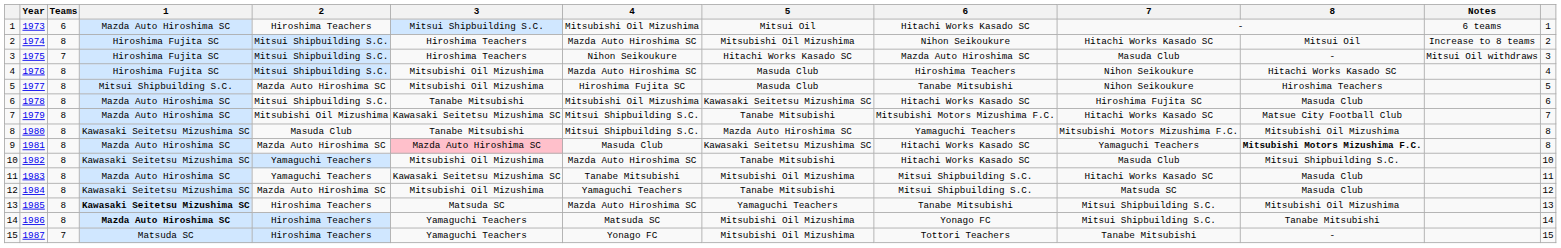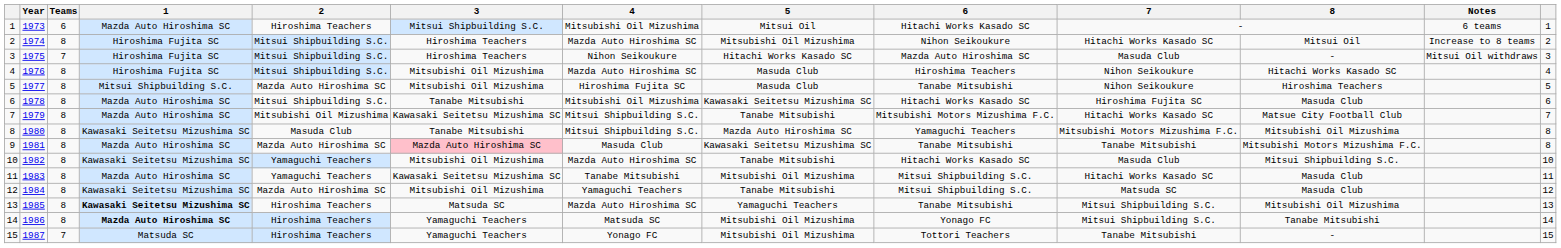9 | 6: Hitachi Works Kasado SC -> Tanabe Mitsubishi
9 | 7: Yamaguchi Teachers -> Tanabe Mitsubishi
9 | 8: bold -> normal
